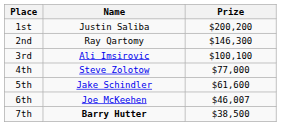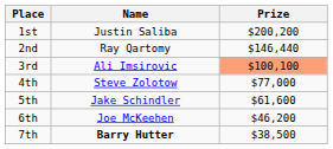2nd | Prize: $146,300 -> $146,440
3rd | Prize: no background -> lightsalmon background
6th | Prize: $46,007 -> $46,200
